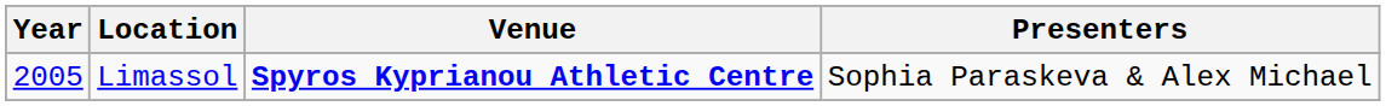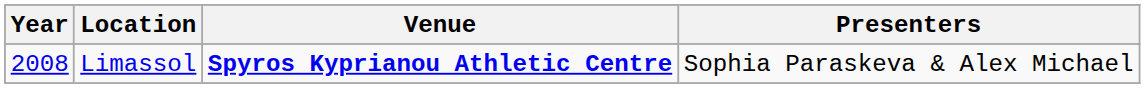Limassol | Year: 2005 -> 2008
